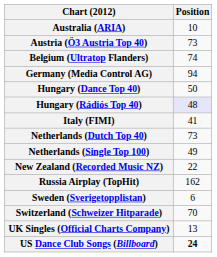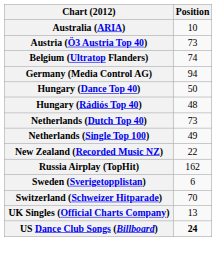Hungary (Rádiós Top 40) | Position: lavender background -> no background
- row: Italy (FIMI) | 41
